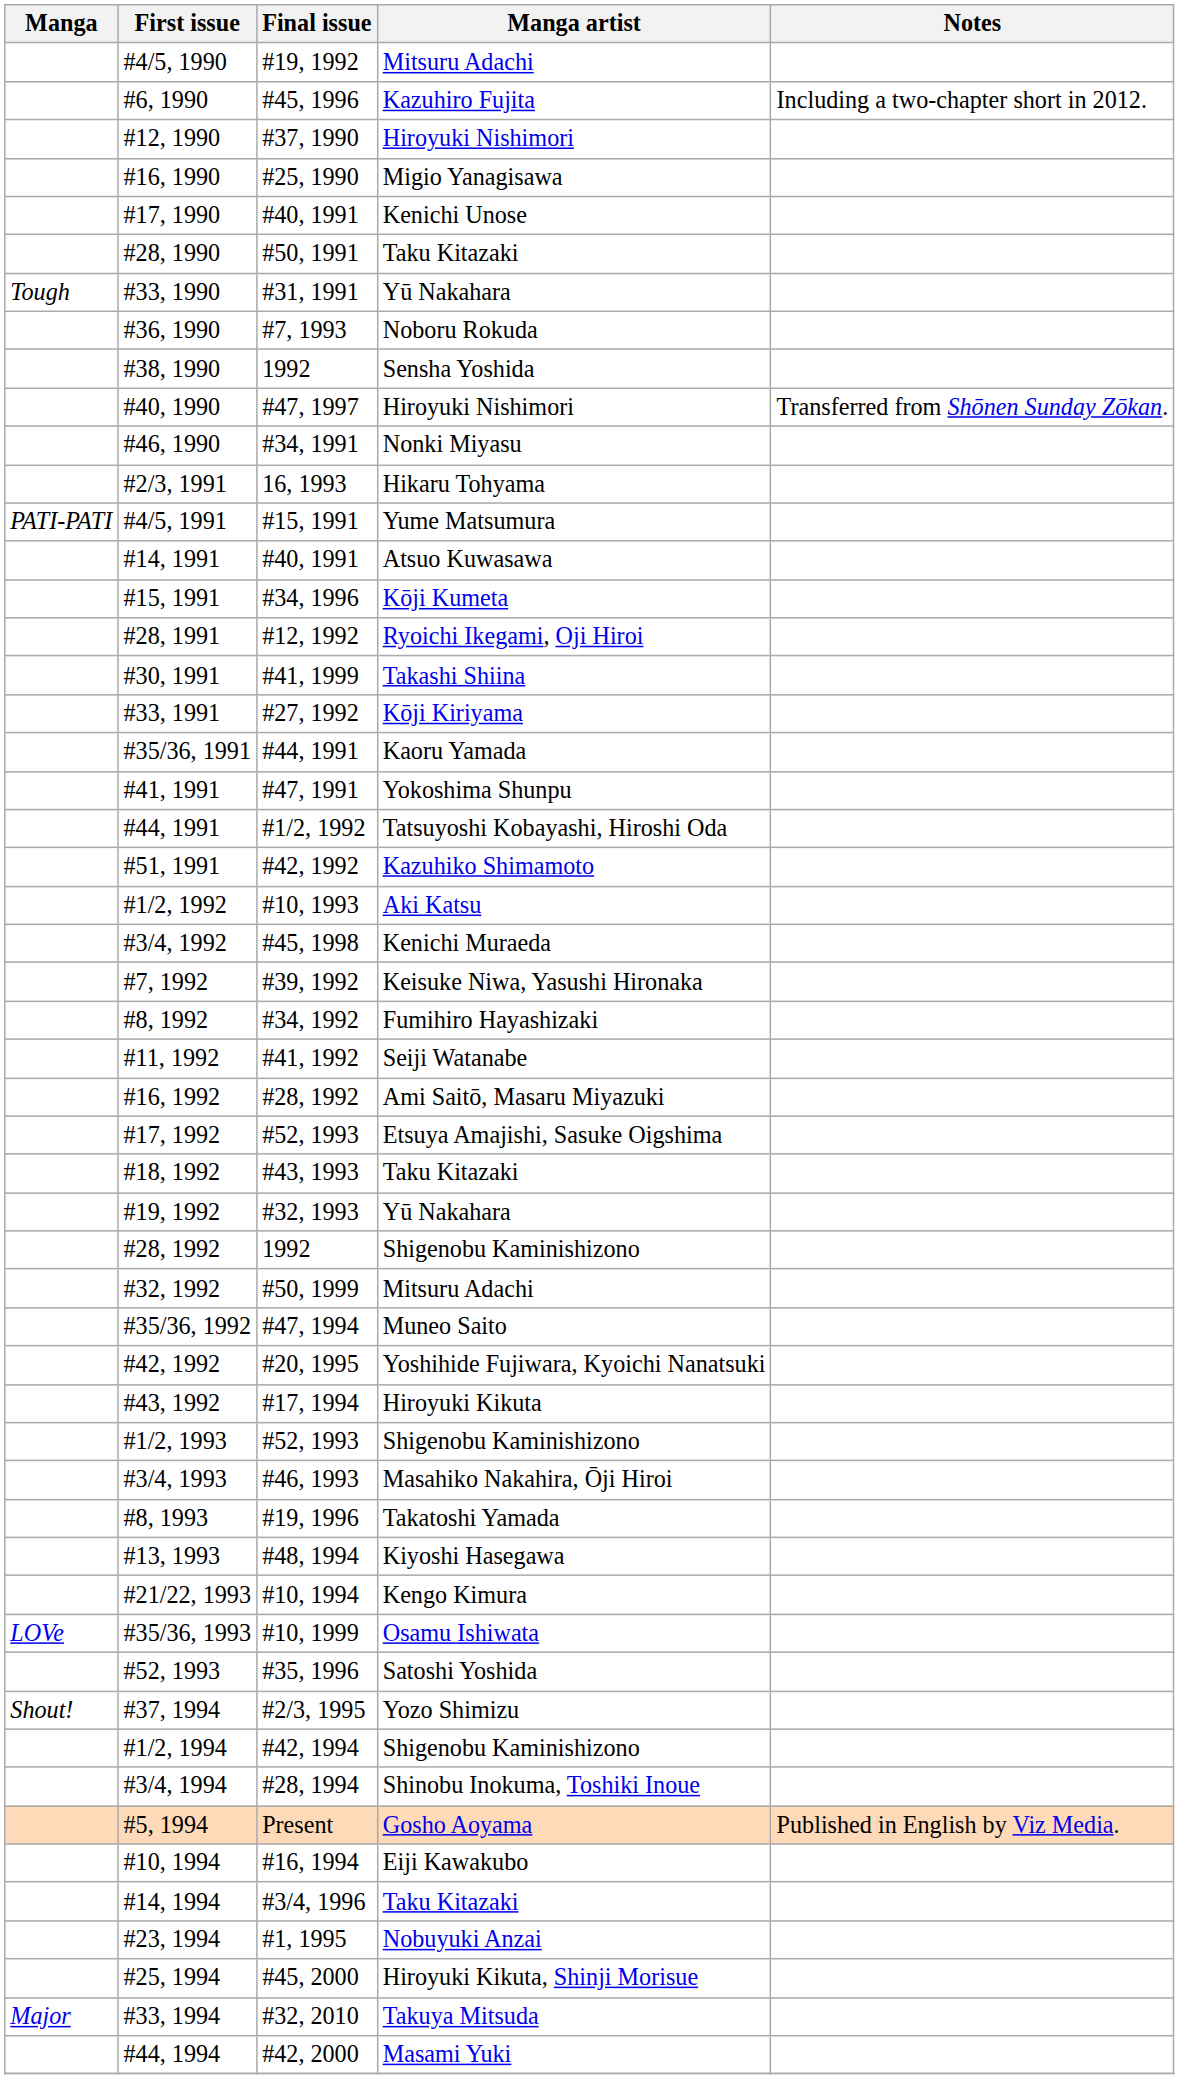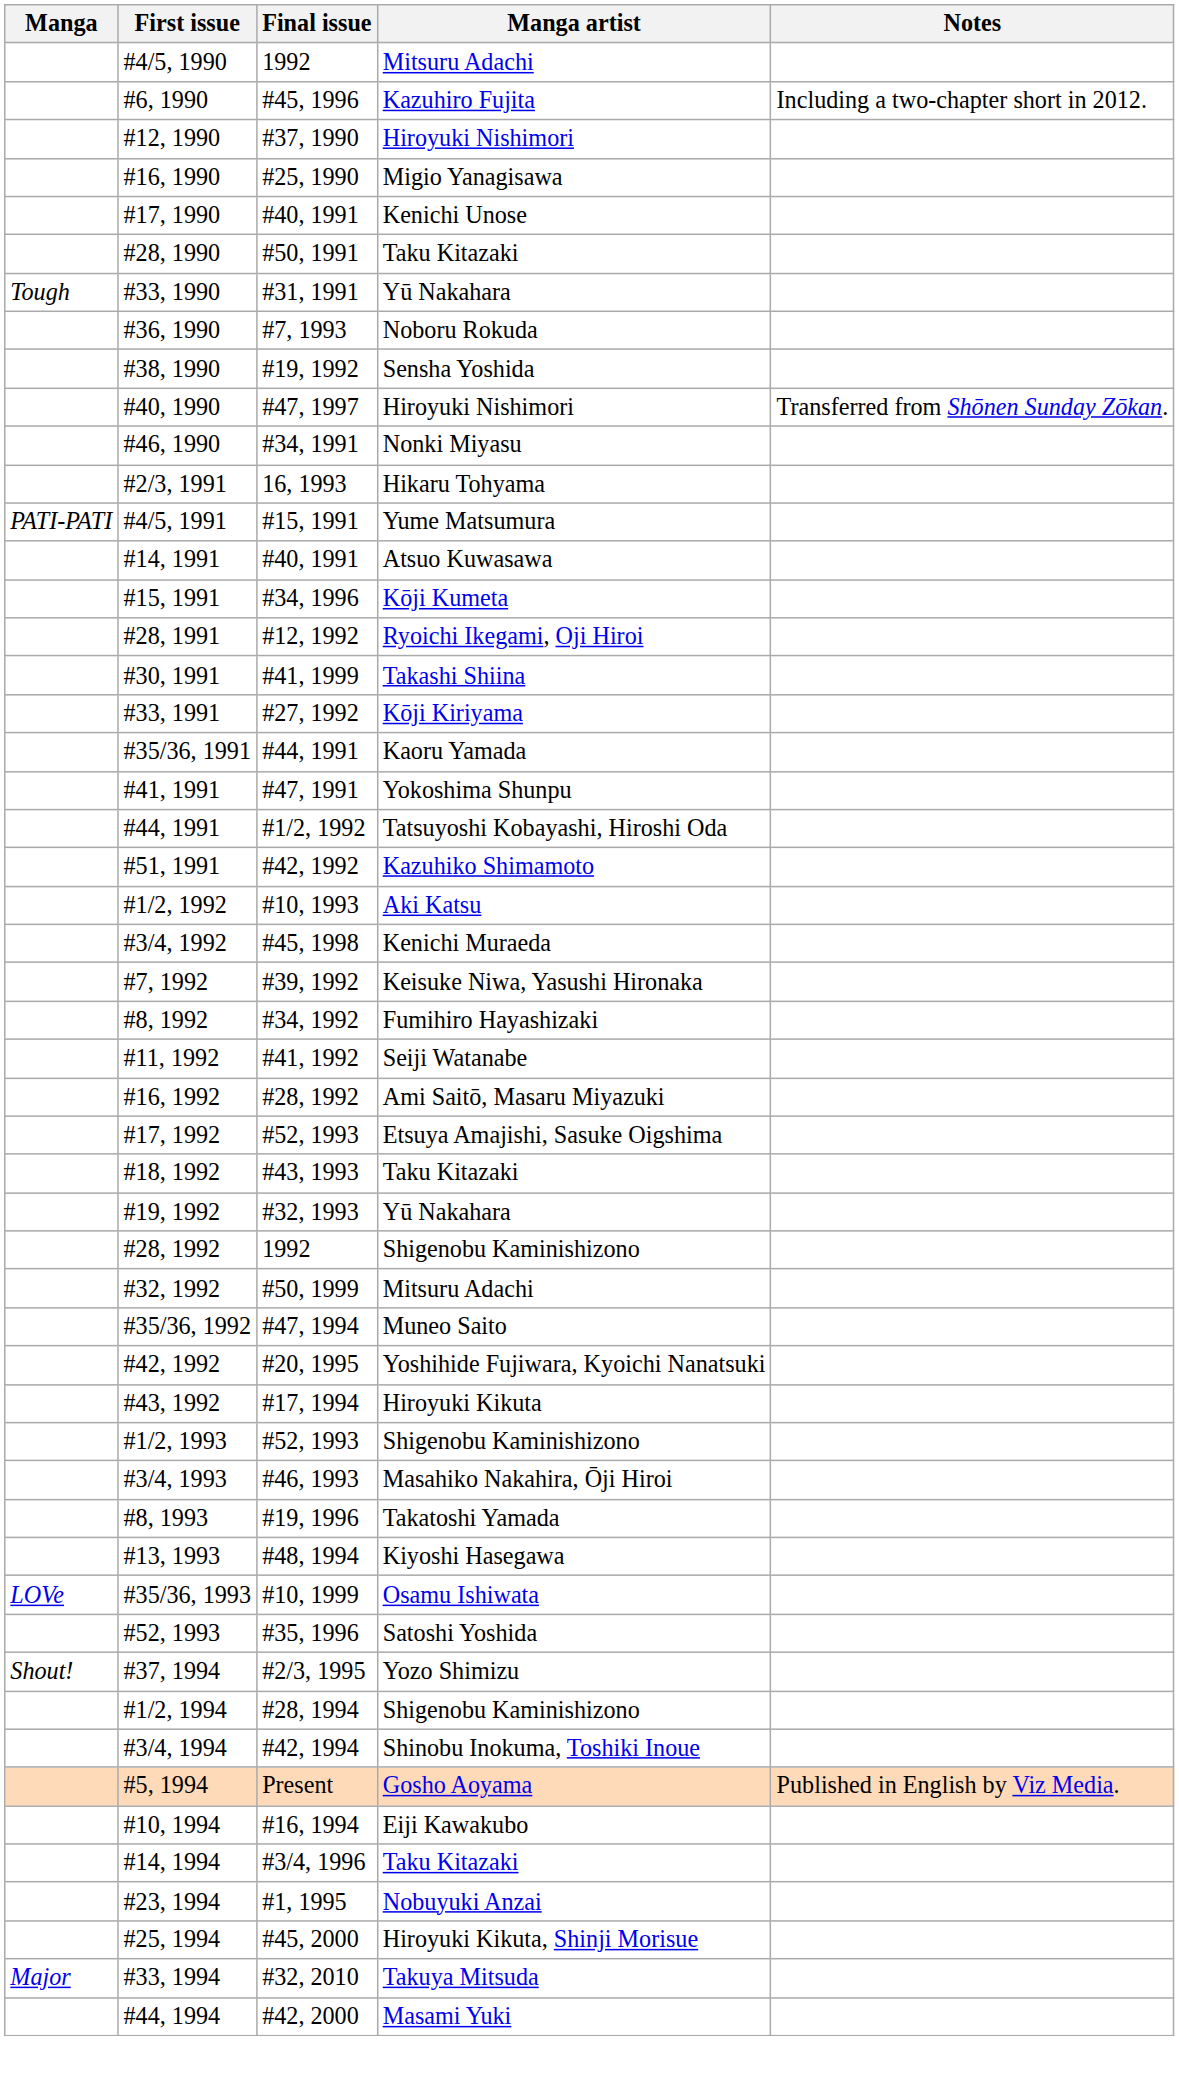#4/5, 1990 | Final issue: #19, 1992 -> 1992
#38, 1990 | Final issue: 1992 -> #19, 1992
- row: #21/22, 1993 | #10, 1994 | Kengo Kimura
#1/2, 1994 | Final issue: #42, 1994 -> #28, 1994
#3/4, 1994 | Final issue: #28, 1994 -> #42, 1994
